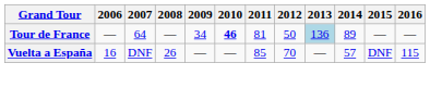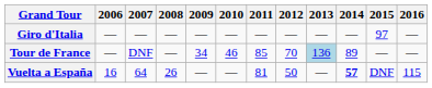+ row: Giro d'Italia | — | — | — | — | — | — | — | — | — | 97 | —
Tour de France | 2007: 64 -> DNF
Tour de France | 2010: bold -> normal
Tour de France | 2011: 81 -> 85
Tour de France | 2012: 50 -> 70
Vuelta a España | 2007: DNF -> 64
Vuelta a España | 2011: 85 -> 81
Vuelta a España | 2012: 70 -> 50
Vuelta a España | 2014: normal -> bold
